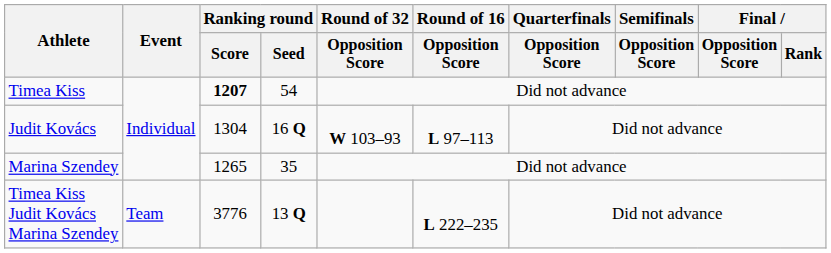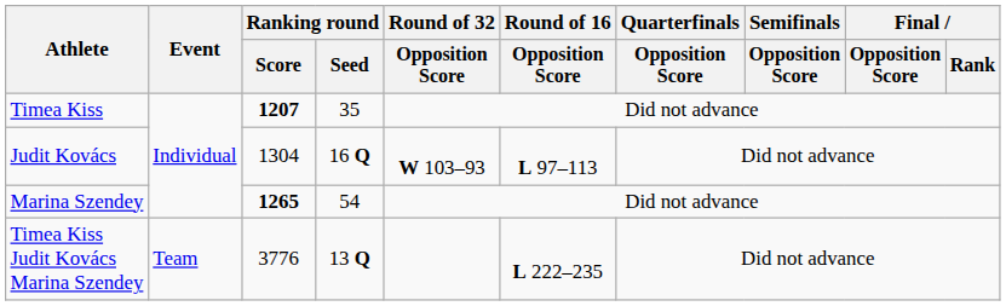Timea Kiss | Ranking round / Seed: 54 -> 35
Marina Szendey | Ranking round / Score: normal -> bold
Marina Szendey | Ranking round / Seed: 35 -> 54
